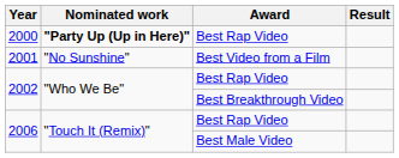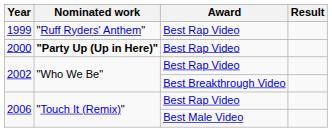+ row: 1999 | "Ruff Ryders' Anthem" | Best Rap Video
- row: 2001 | "No Sunshine" | Best Video from a Film
